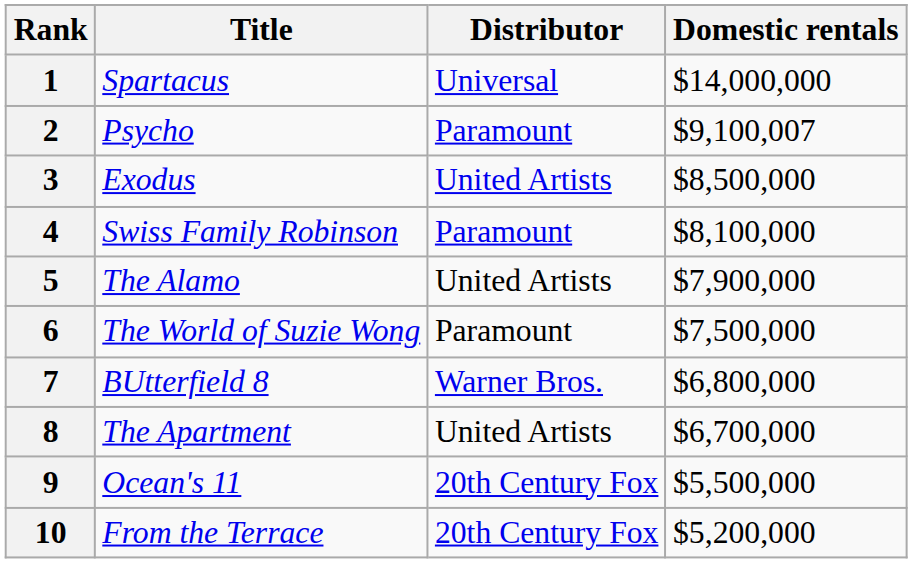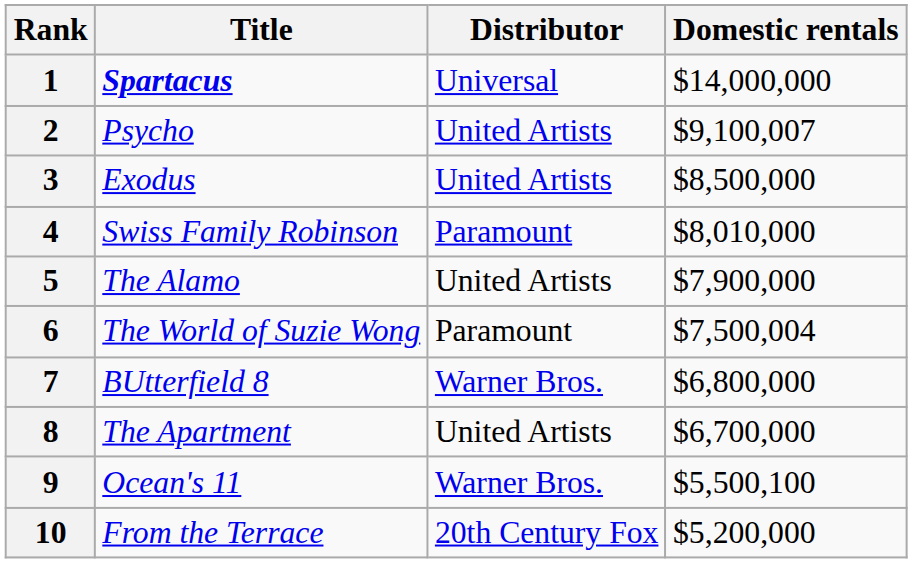1 | Title: normal -> bold
2 | Distributor: Paramount -> United Artists
4 | Domestic rentals: $8,100,000 -> $8,010,000
6 | Domestic rentals: $7,500,000 -> $7,500,004
9 | Distributor: 20th Century Fox -> Warner Bros.
9 | Domestic rentals: $5,500,000 -> $5,500,100
